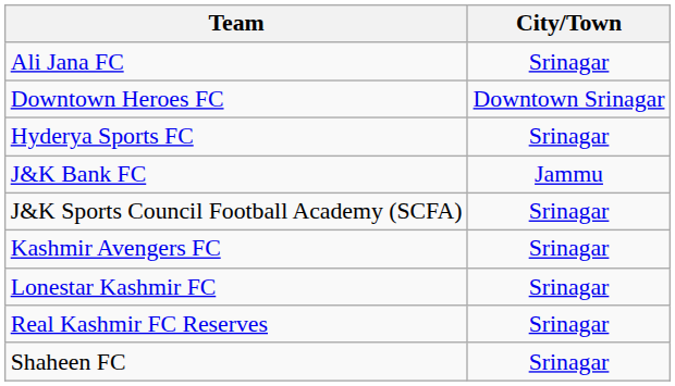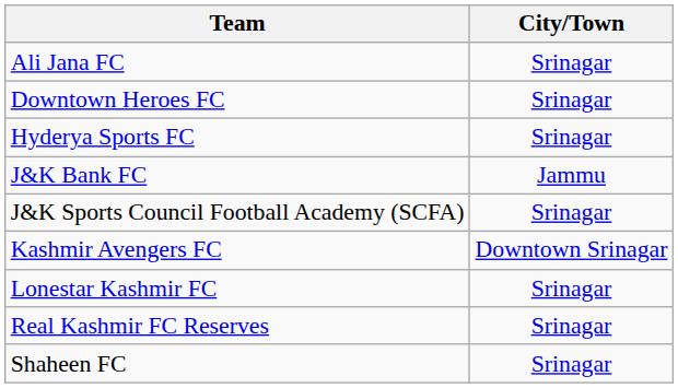Downtown Heroes FC | City/Town: Downtown Srinagar -> Srinagar
Kashmir Avengers FC | City/Town: Srinagar -> Downtown Srinagar
